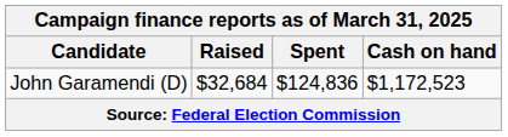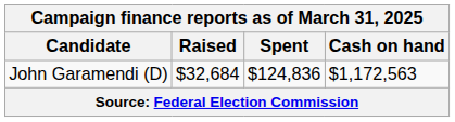John Garamendi (D) | Cash on hand: $1,172,523 -> $1,172,563
